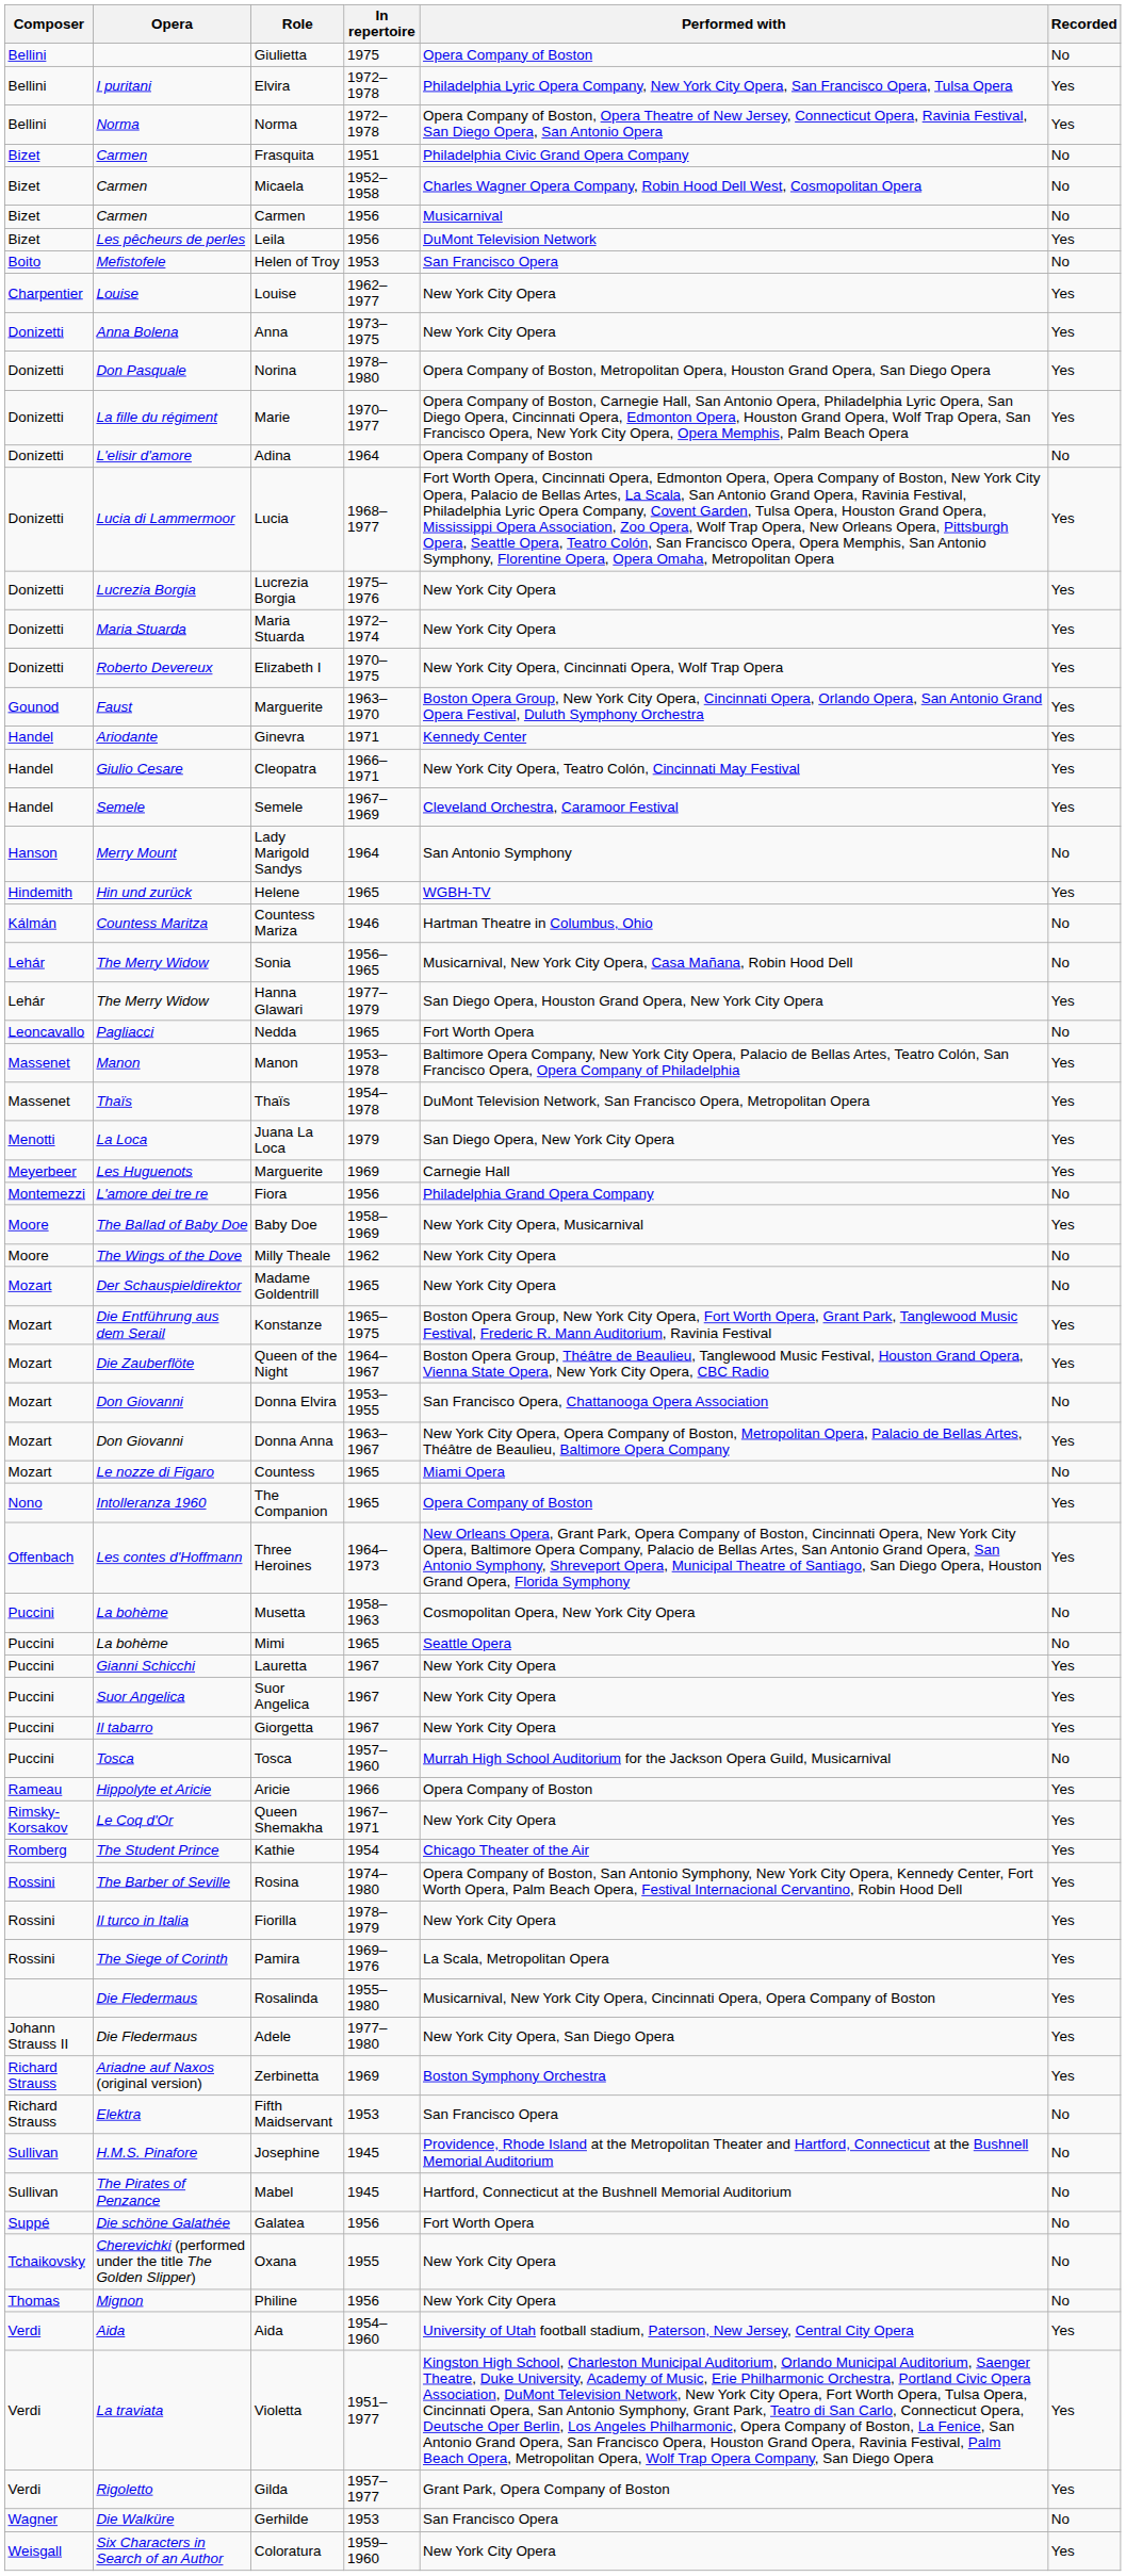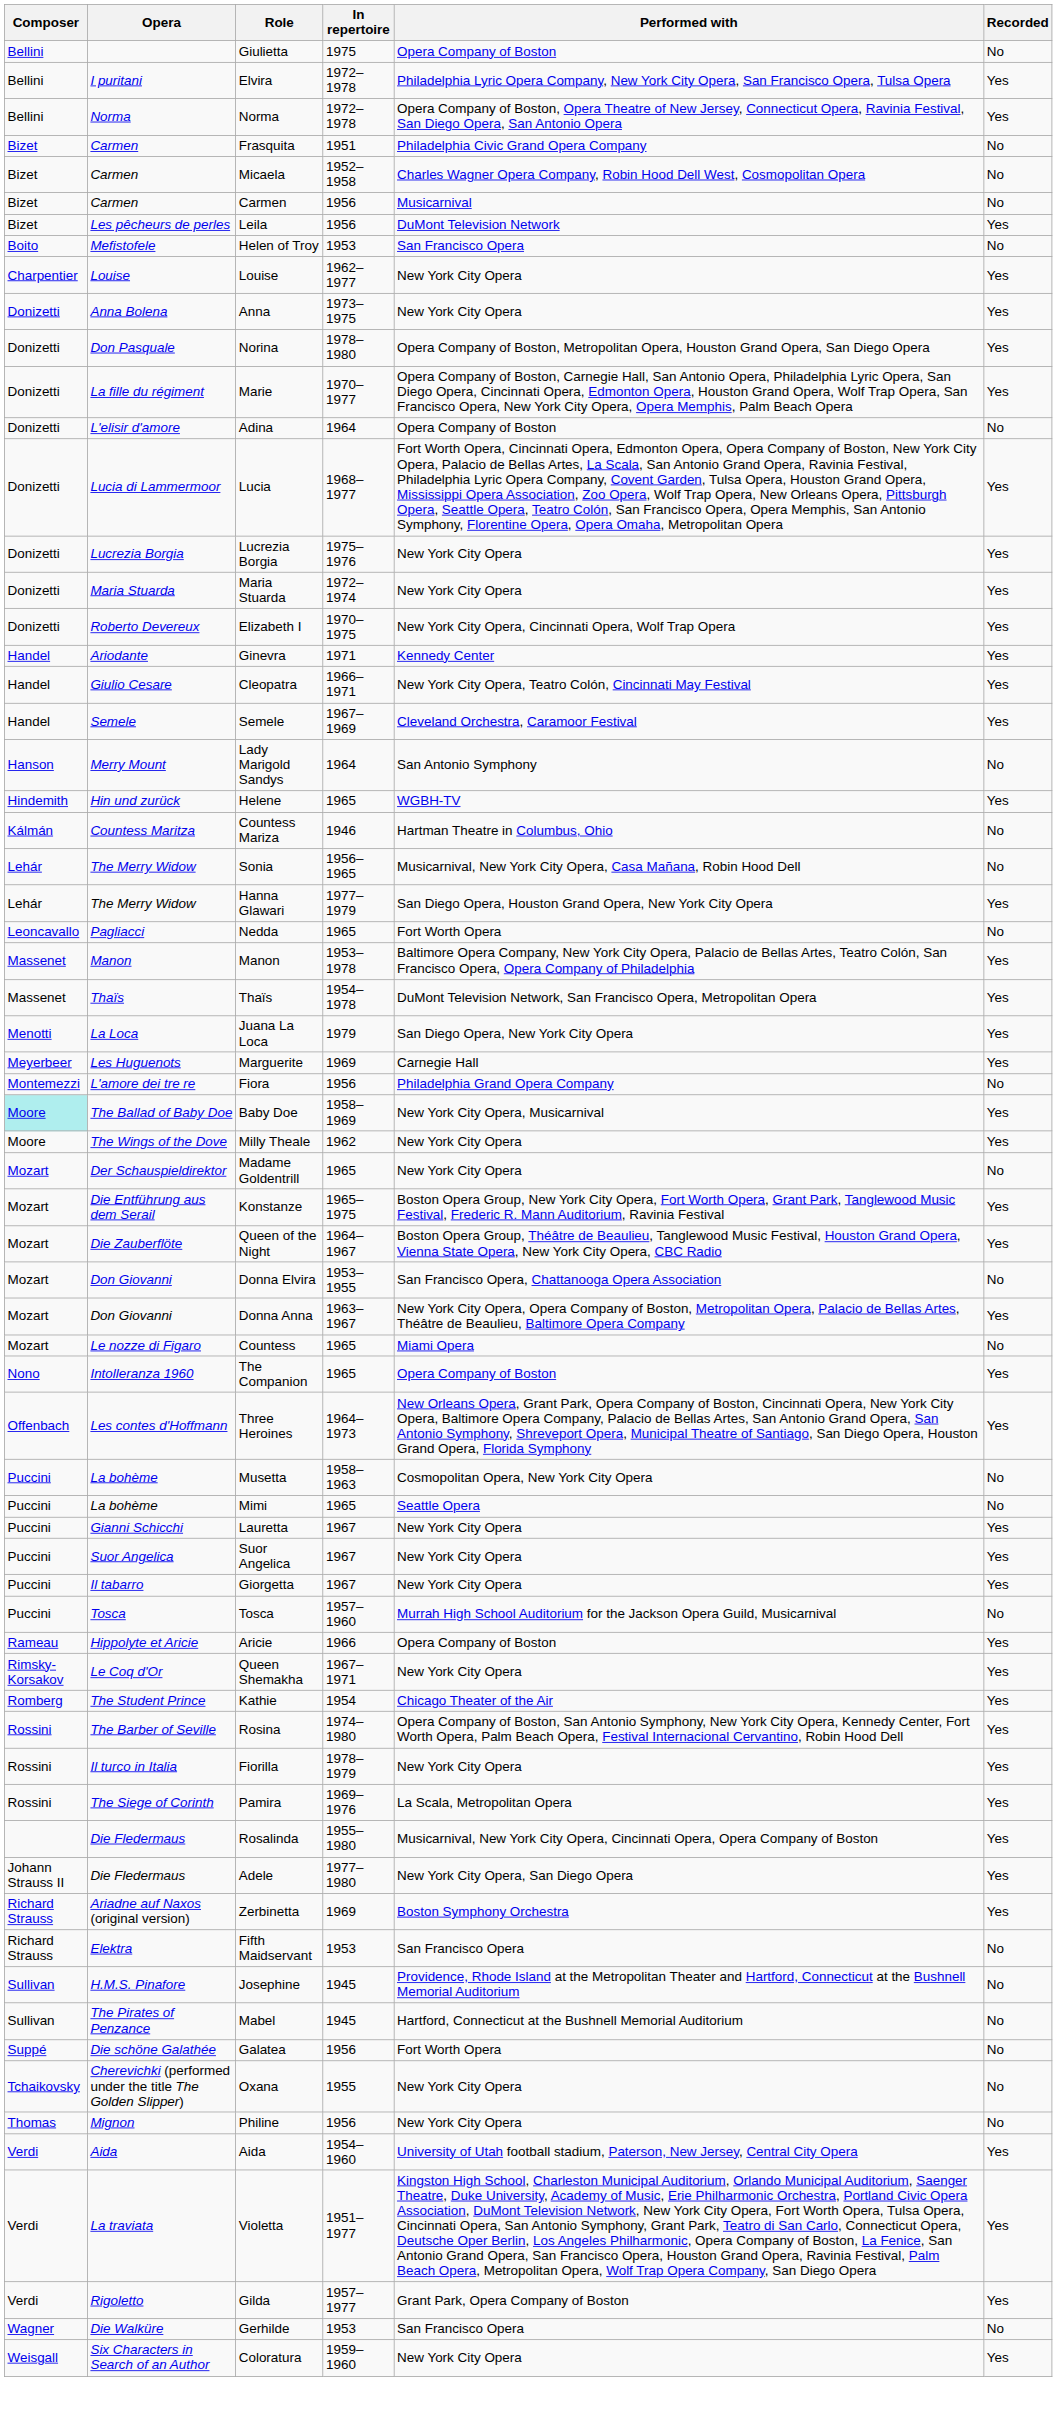- row: Gounod | Faust | Marguerite | 1963–1970 | Boston Opera Group, New York City Opera, Cincinnati Opera, Orlando Opera, San Antonio Grand Opera Festival, Duluth Symphony Orchestra | Yes
Baby Doe | Composer: no background -> paleturquoise background
Milly Theale | Recorded: No -> Yes
